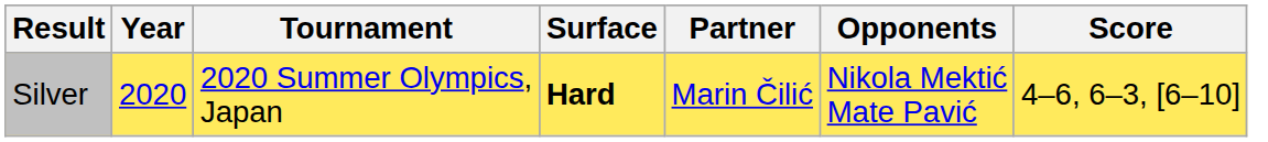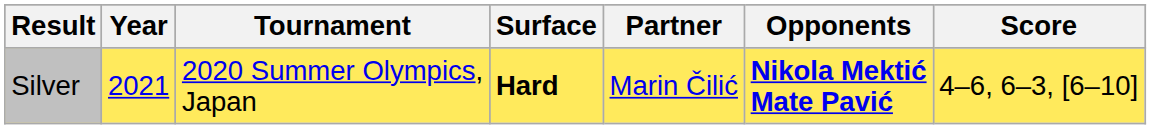Silver | Year: 2020 -> 2021
Silver | Opponents: normal -> bold
